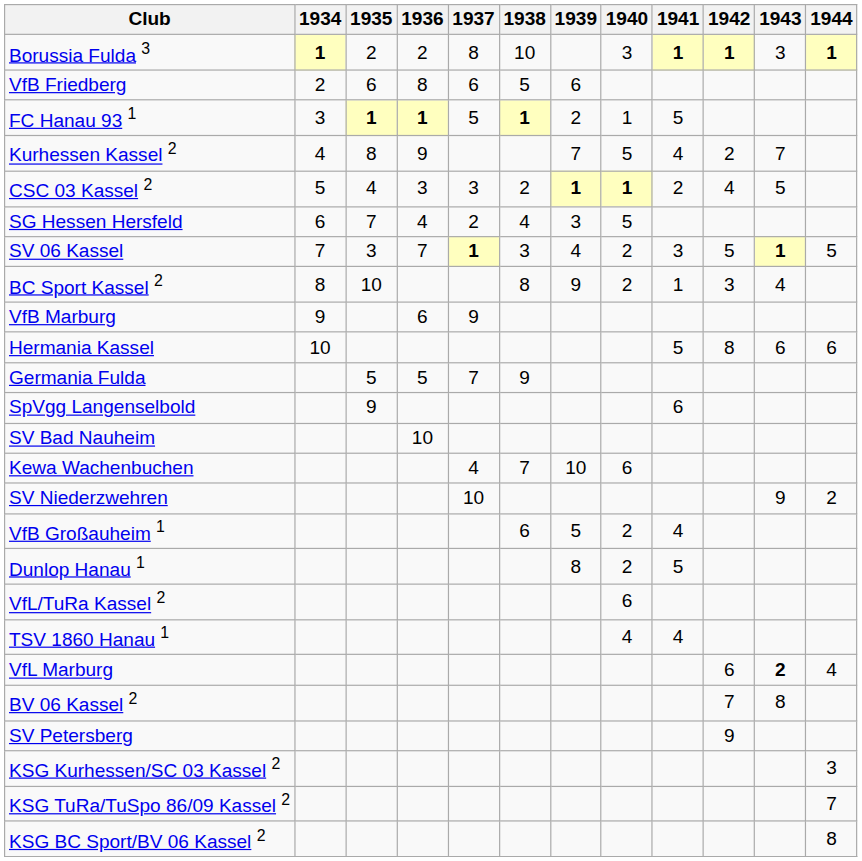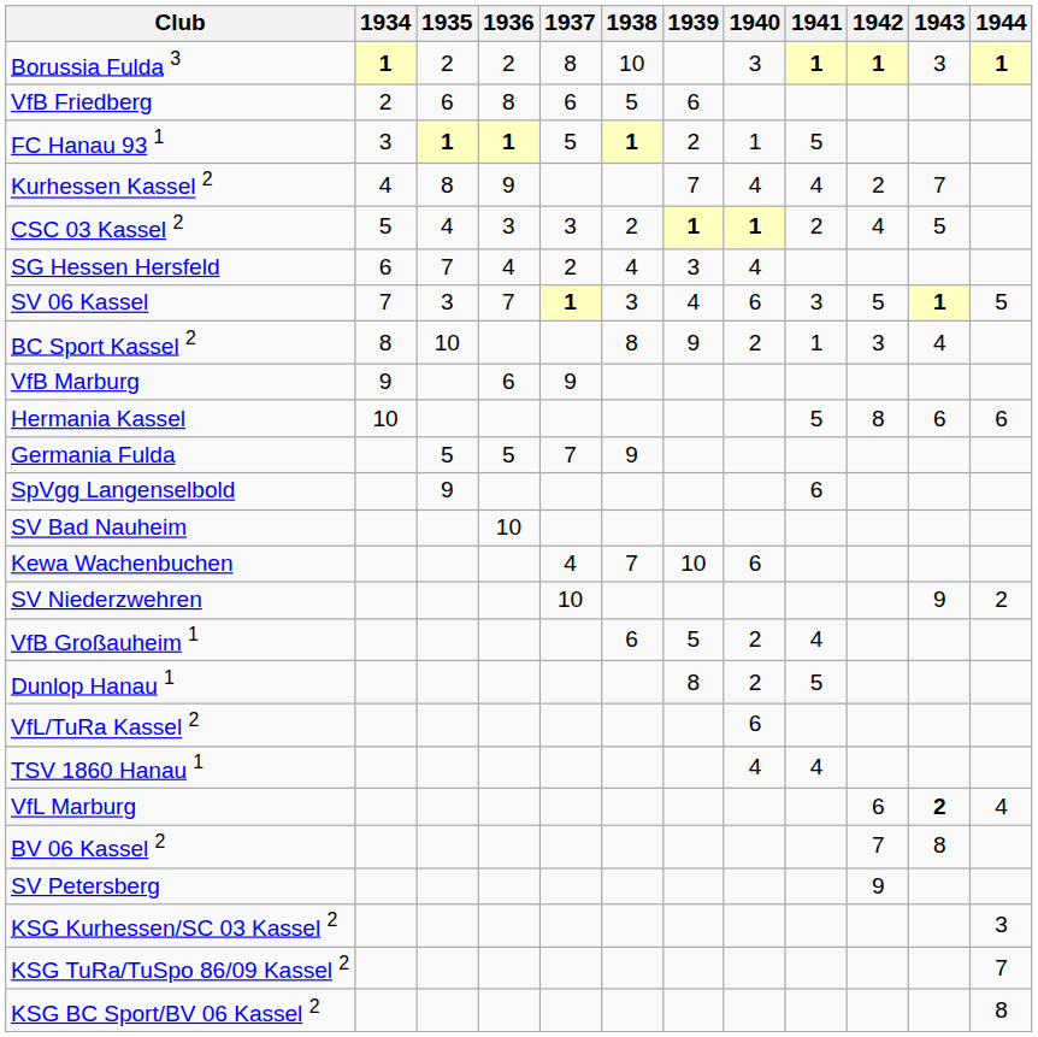Kurhessen Kassel 2 | 1940: 5 -> 4
SG Hessen Hersfeld | 1940: 5 -> 4
SV 06 Kassel | 1940: 2 -> 6
